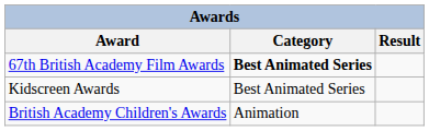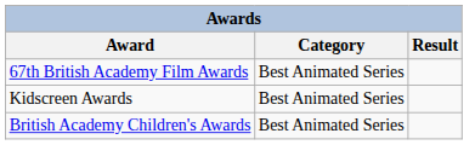67th British Academy Film Awards | Category: bold -> normal
British Academy Children's Awards | Category: Animation -> Best Animated Series
